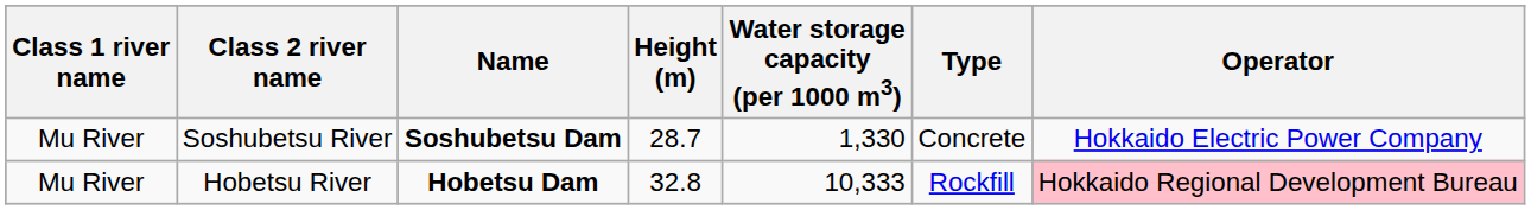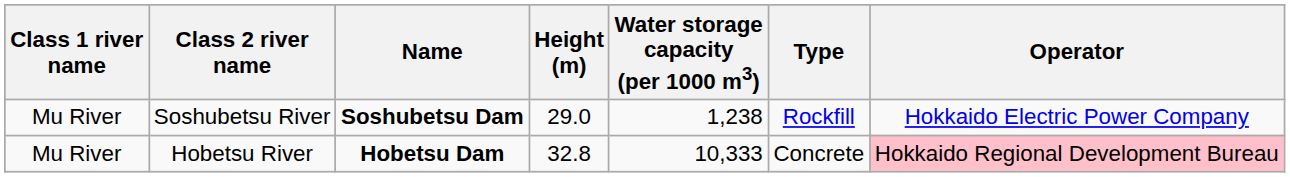Soshubetsu River | Height (m): 28.7 -> 29.0
Soshubetsu River | Water storage capacity (per 1000 m3): 1,330 -> 1,238
Soshubetsu River | Type: Concrete -> Rockfill
Hobetsu River | Type: Rockfill -> Concrete
